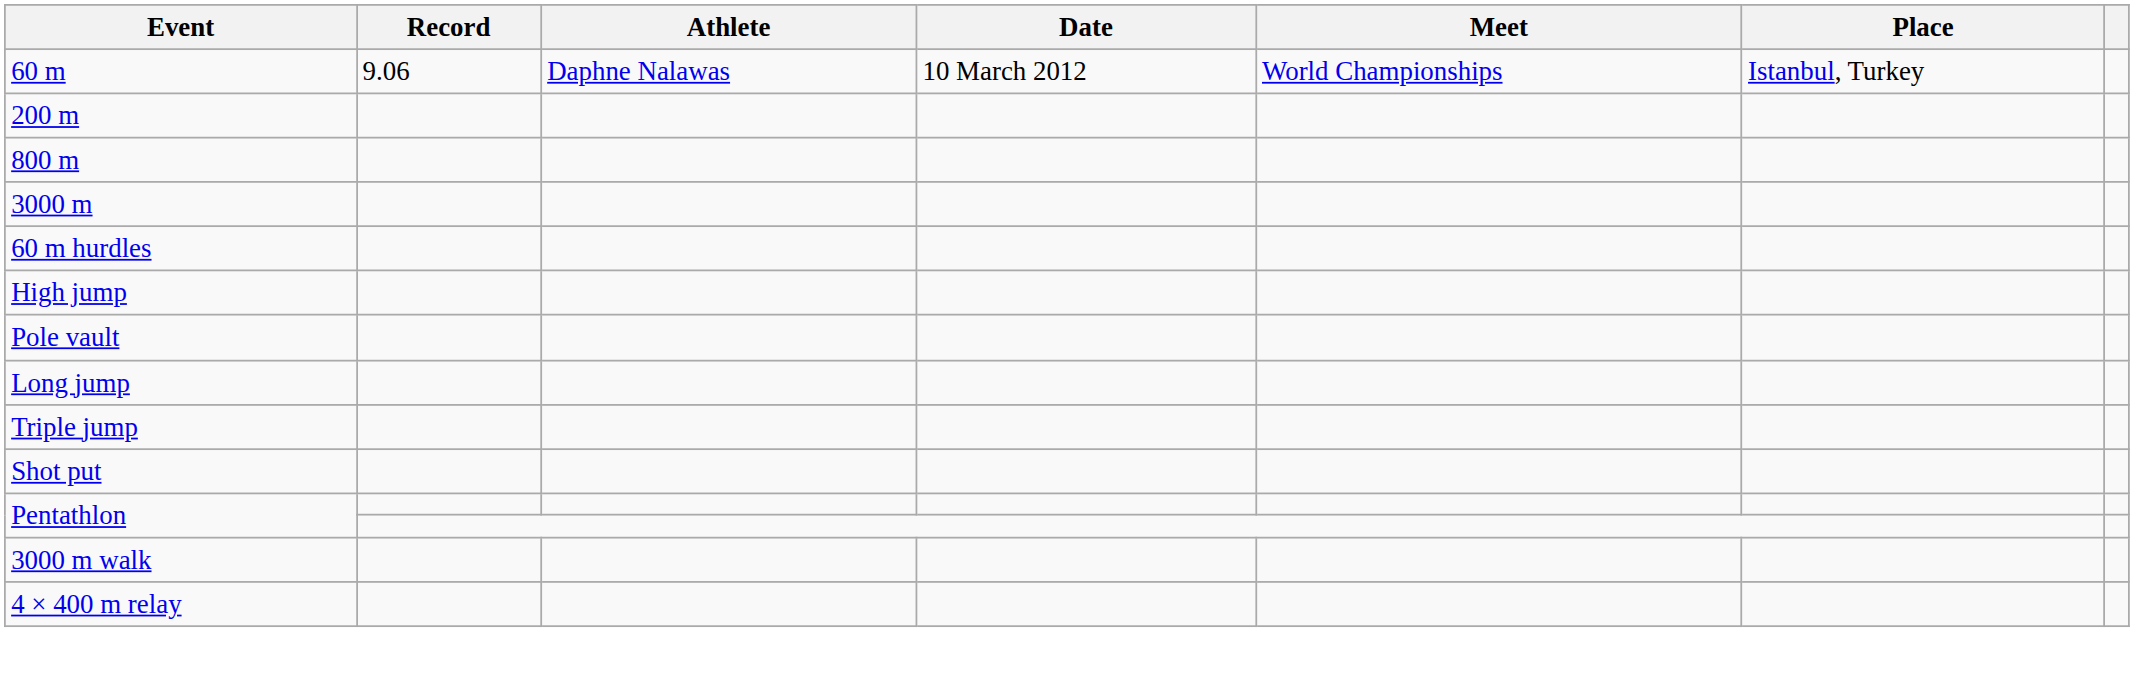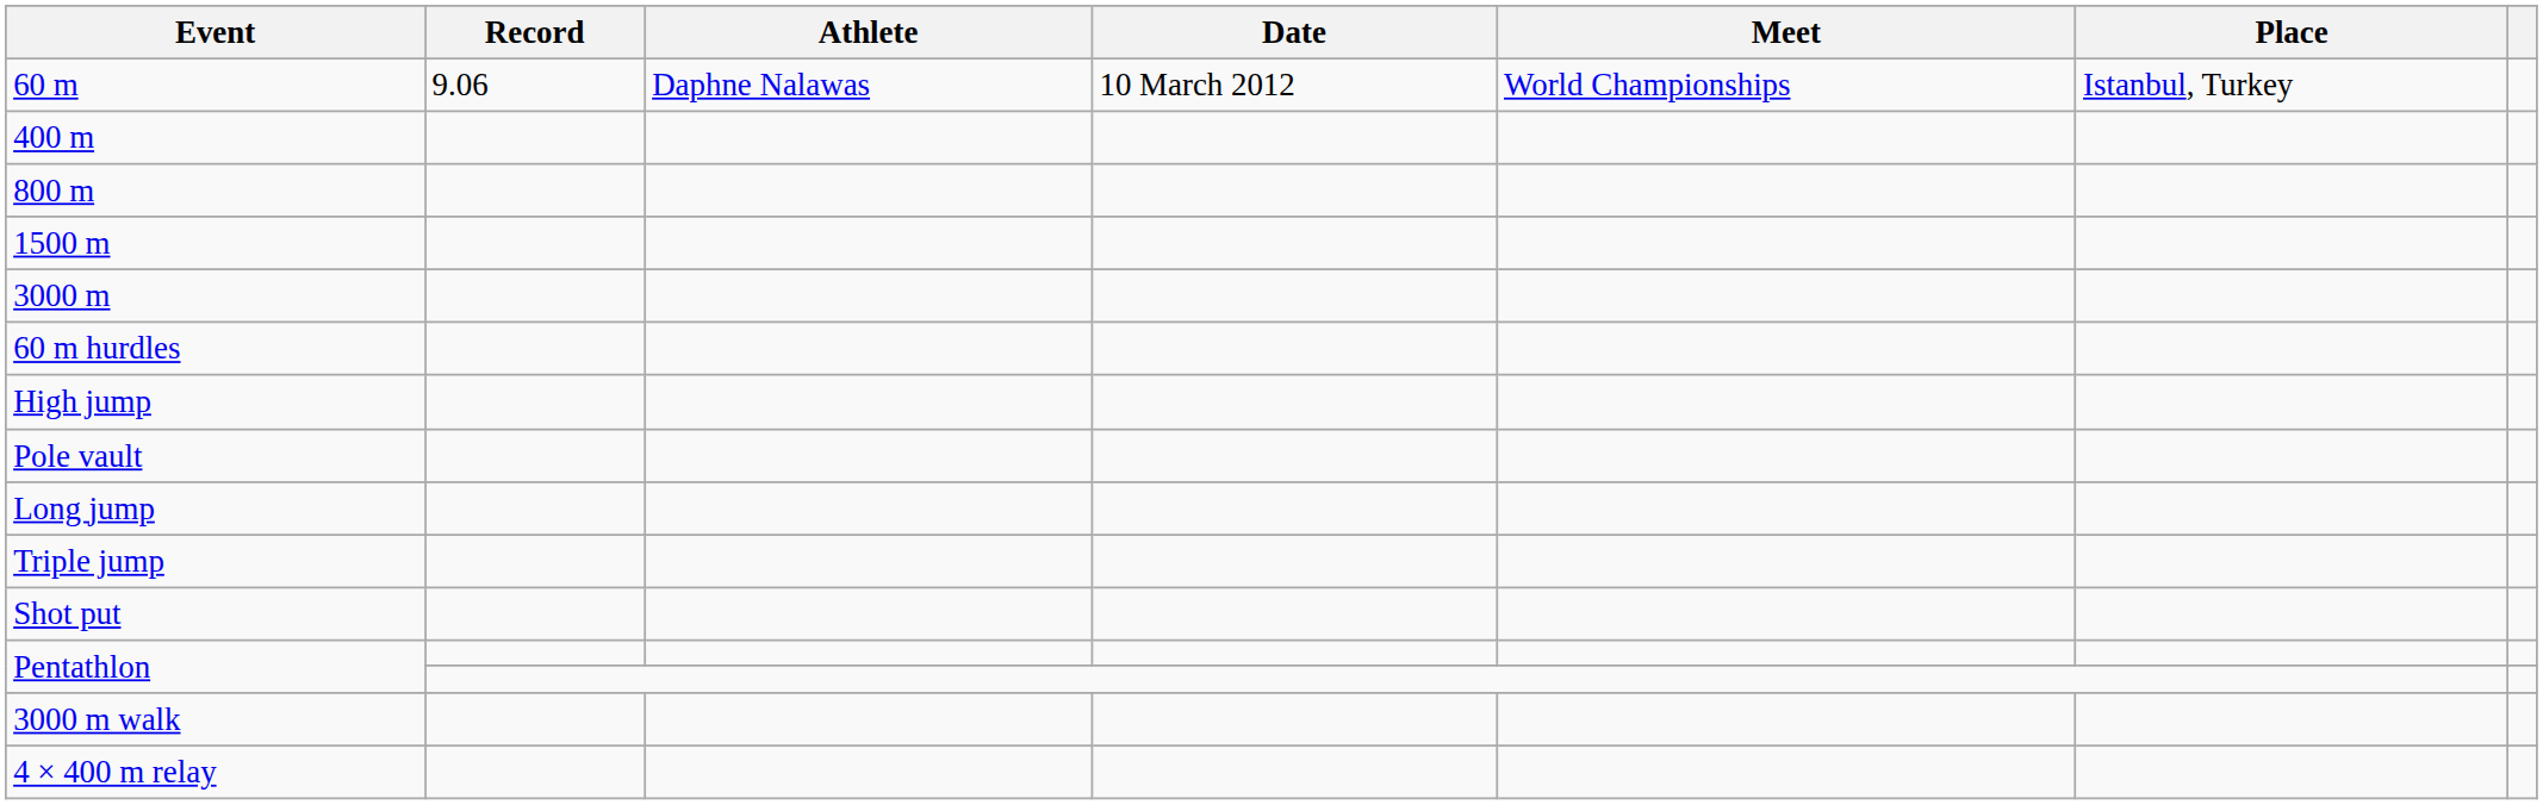- row: 200 m
+ row: 400 m
+ row: 1500 m
